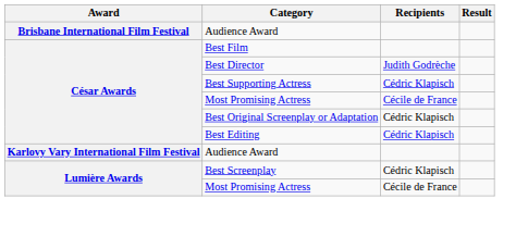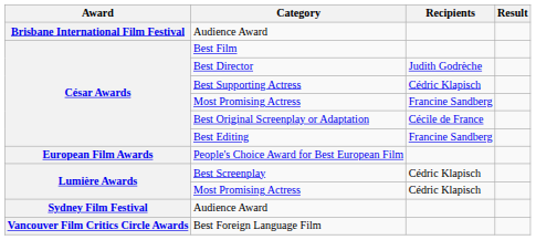César Awards / Most Promising Actress | Recipients: Cécile de France -> Francine Sandberg
Best Original Screenplay or Adaptation | Recipients: Cédric Klapisch -> Cécile de France
Best Editing | Recipients: Cédric Klapisch -> Francine Sandberg
+ row: European Film Awards | People's Choice Award for Best European Film
- row: Karlovy Vary International Film Festival | Audience Award
Lumière Awards / Most Promising Actress | Recipients: Cécile de France -> Cédric Klapisch
+ row: Sydney Film Festival | Audience Award
+ row: Vancouver Film Critics Circle Awards | Best Foreign Language Film
